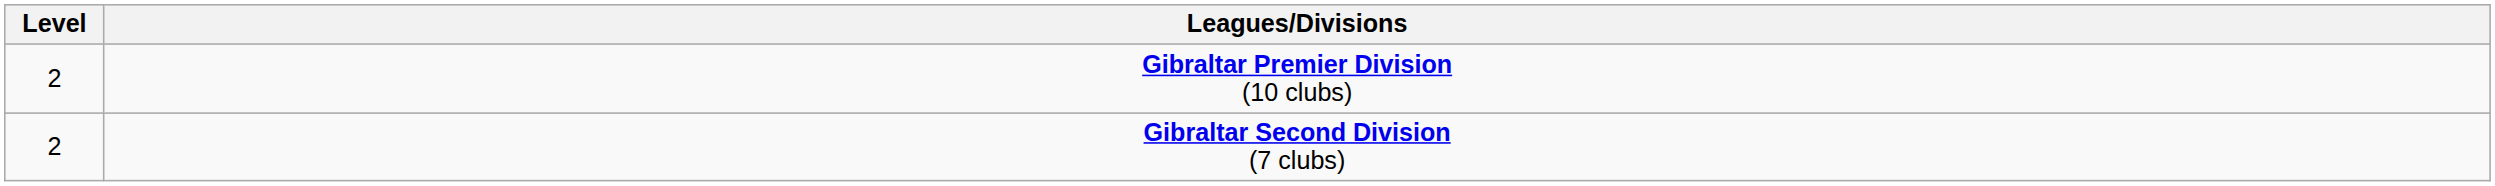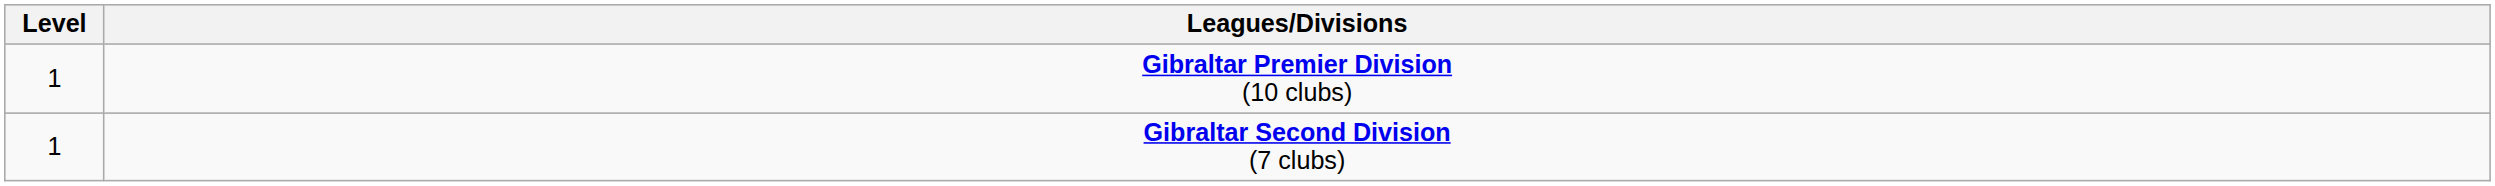Gibraltar Premier Division (10 clubs) | Level: 2 -> 1
Gibraltar Second Division (7 clubs) | Level: 2 -> 1
